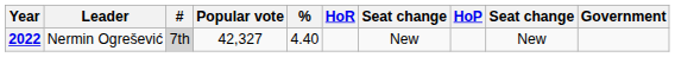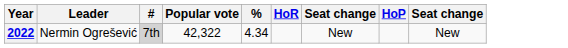- column: Government
2022 | Popular vote: 42,327 -> 42,322
2022 | %: 4.40 -> 4.34
